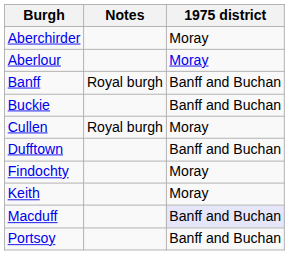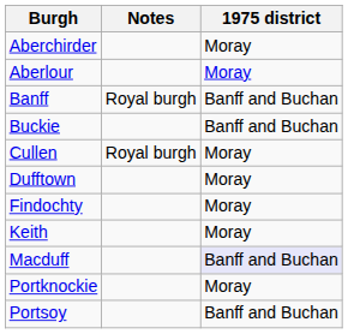Dufftown | 1975 district: Banff and Buchan -> Moray
+ row: Portknockie | Moray
